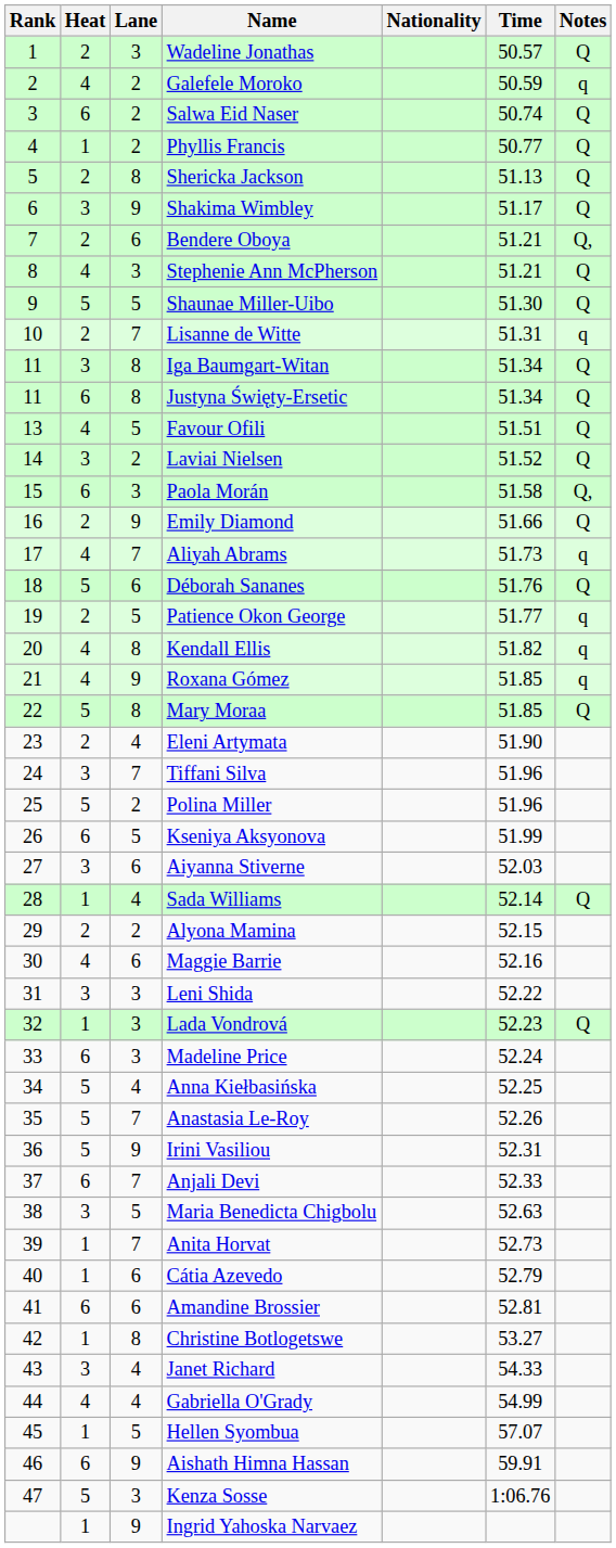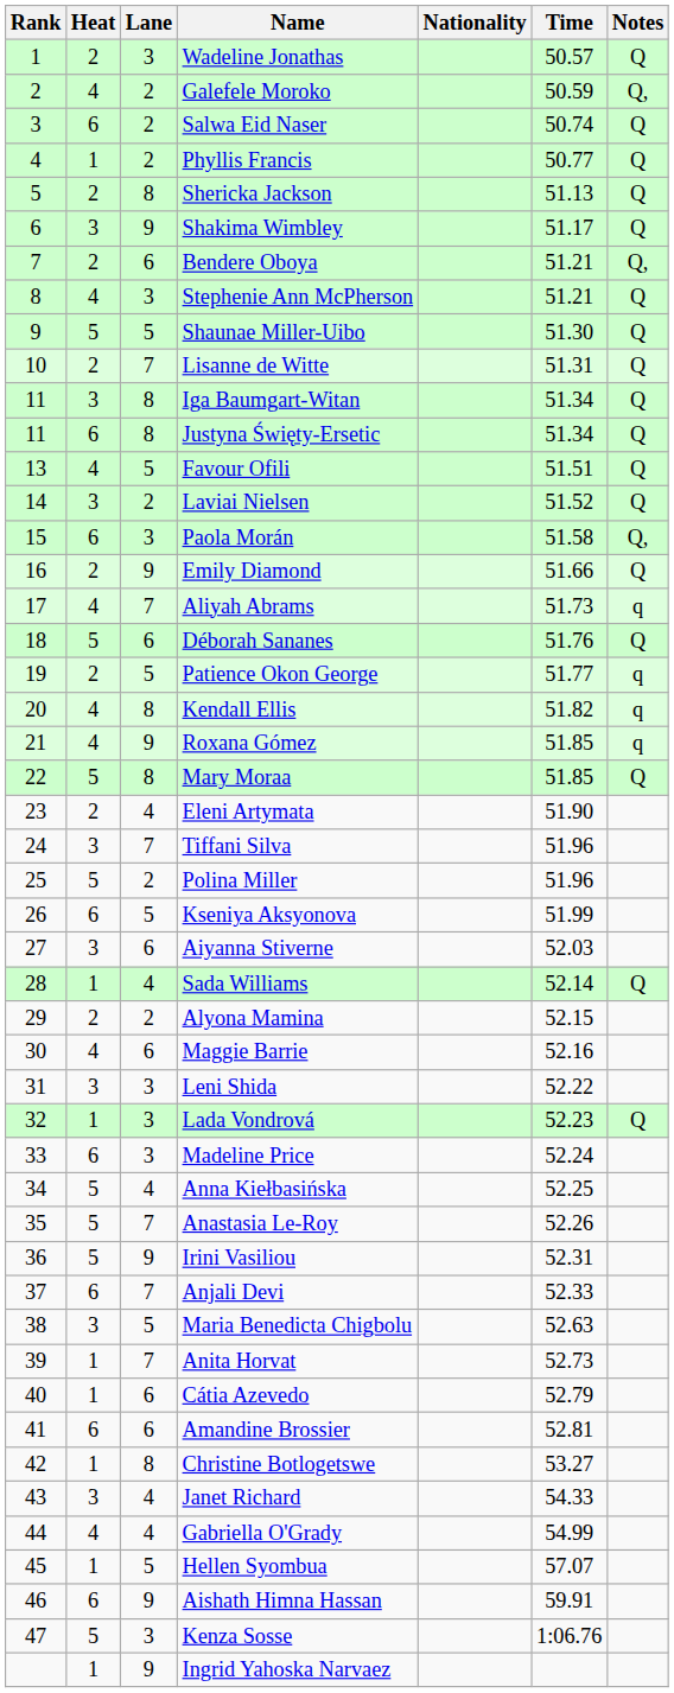Galefele Moroko | Notes: q -> Q,
Lisanne de Witte | Notes: q -> Q
